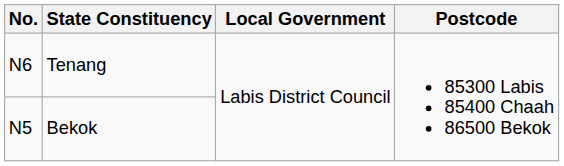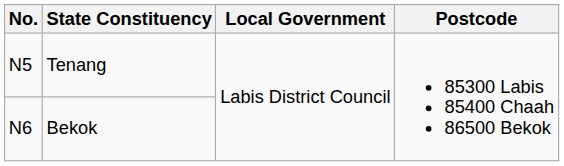Tenang | No.: N6 -> N5
Bekok | No.: N5 -> N6
